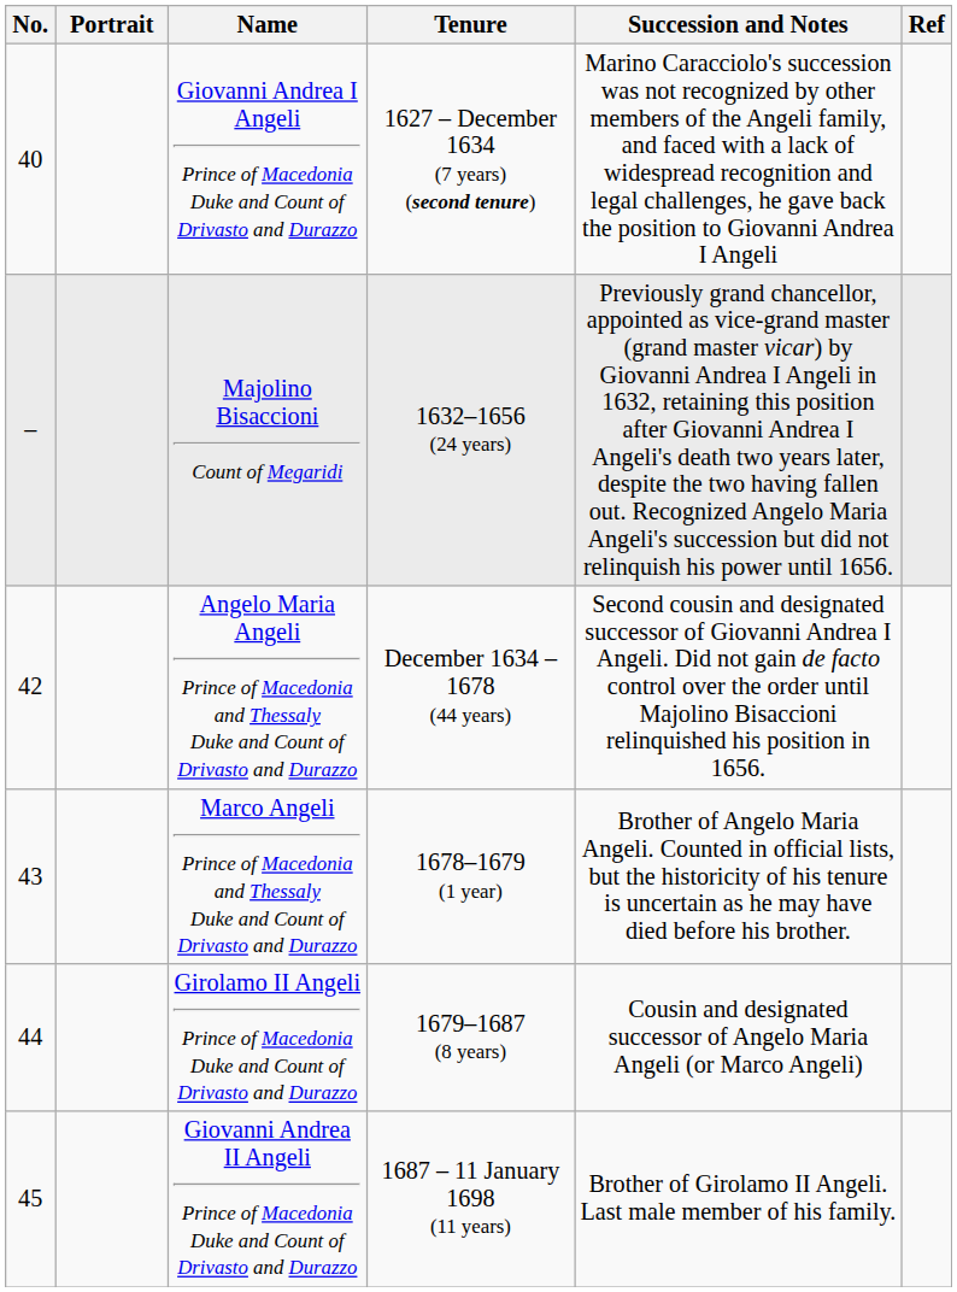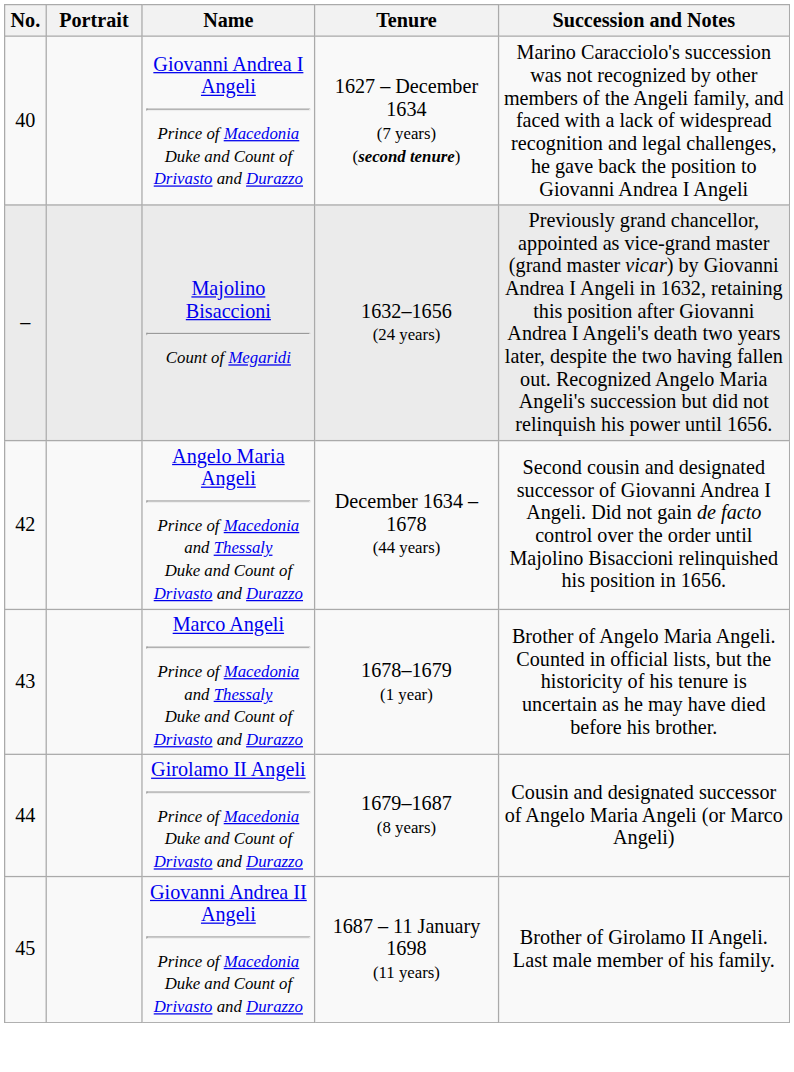- column: Ref
